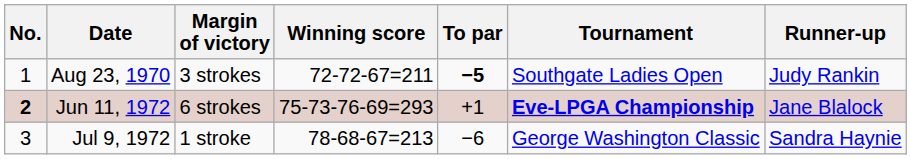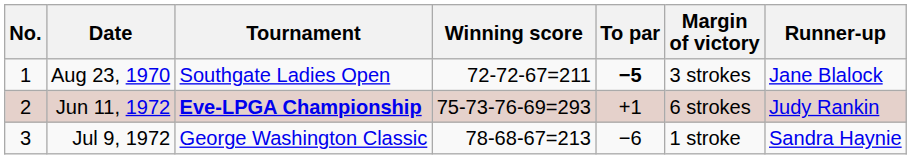columns swapped: Tournament <-> Margin of victory
Aug 23, 1970 | Runner-up: Judy Rankin -> Jane Blalock
Jun 11, 1972 | No.: bold -> normal
Jun 11, 1972 | Runner-up: Jane Blalock -> Judy Rankin
